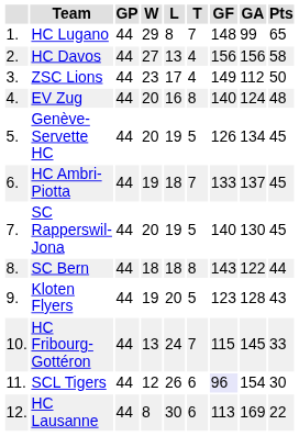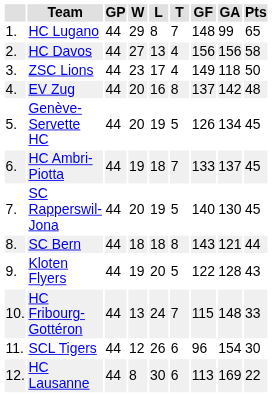ZSC Lions | GA: 112 -> 118
EV Zug | GF: 140 -> 137
EV Zug | GA: 124 -> 142
SC Bern | GA: 122 -> 121
Kloten Flyers | GF: 123 -> 122
HC Fribourg-Gottéron | GA: 145 -> 148
SCL Tigers | GF: lavender background -> no background
